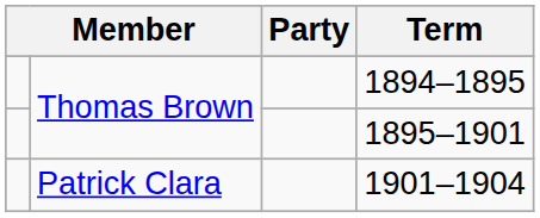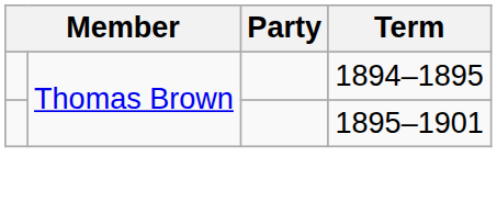- row: Patrick Clara | 1901–1904
